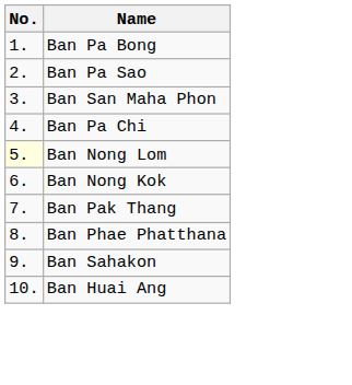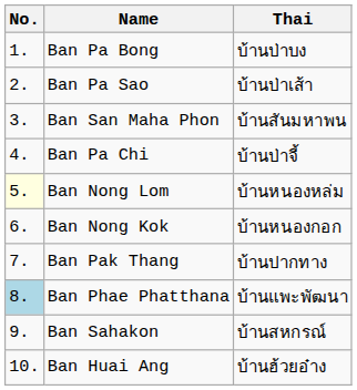+ column: Thai | บ้านป่าบง | บ้านป่าเส้า | บ้านสันมหาพน | บ้านป่าจี้ | บ้านหนองหล่ม | บ้านหนองกอก | บ้านปากทาง | บ้านแพะพัฒนา | บ้านสหกรณ์ | บ้านฮ้วยอ๋าง
Ban Phae Phatthana | No.: no background -> lightblue background
